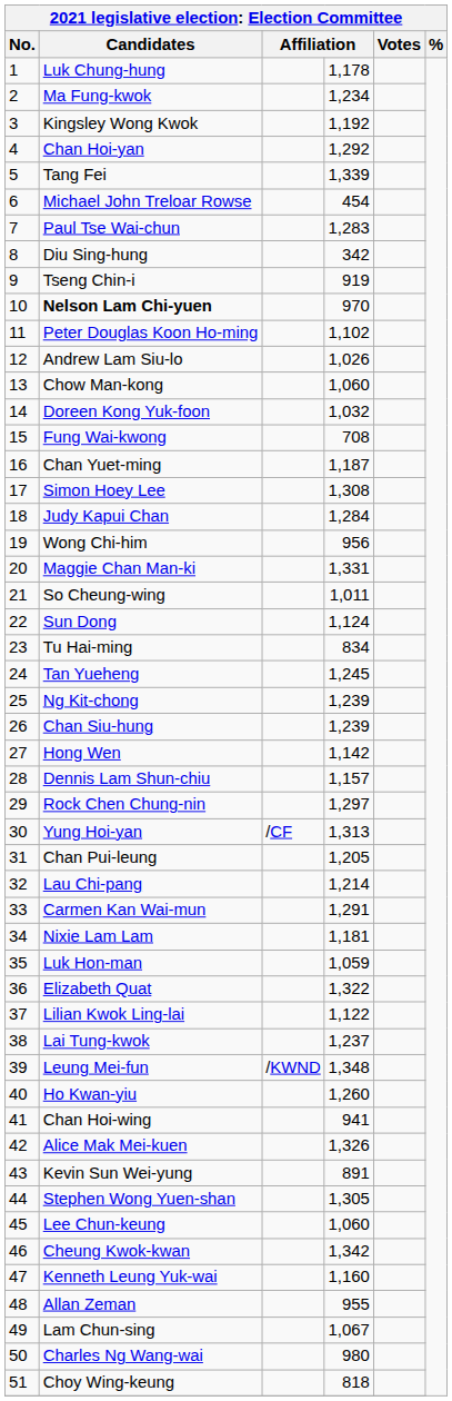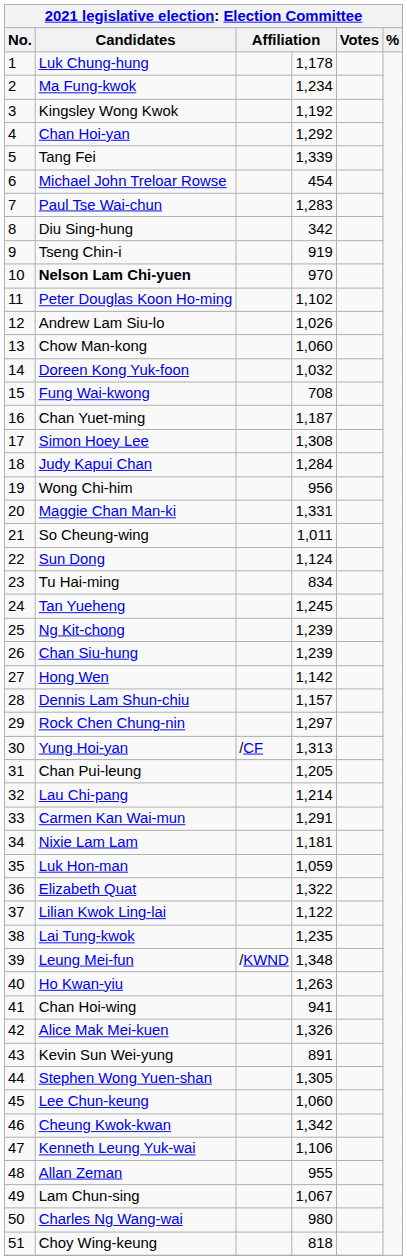Lai Tung-kwok | column 4: 1,237 -> 1,235
Ho Kwan-yiu | column 4: 1,260 -> 1,263
Kenneth Leung Yuk-wai | column 4: 1,160 -> 1,106
